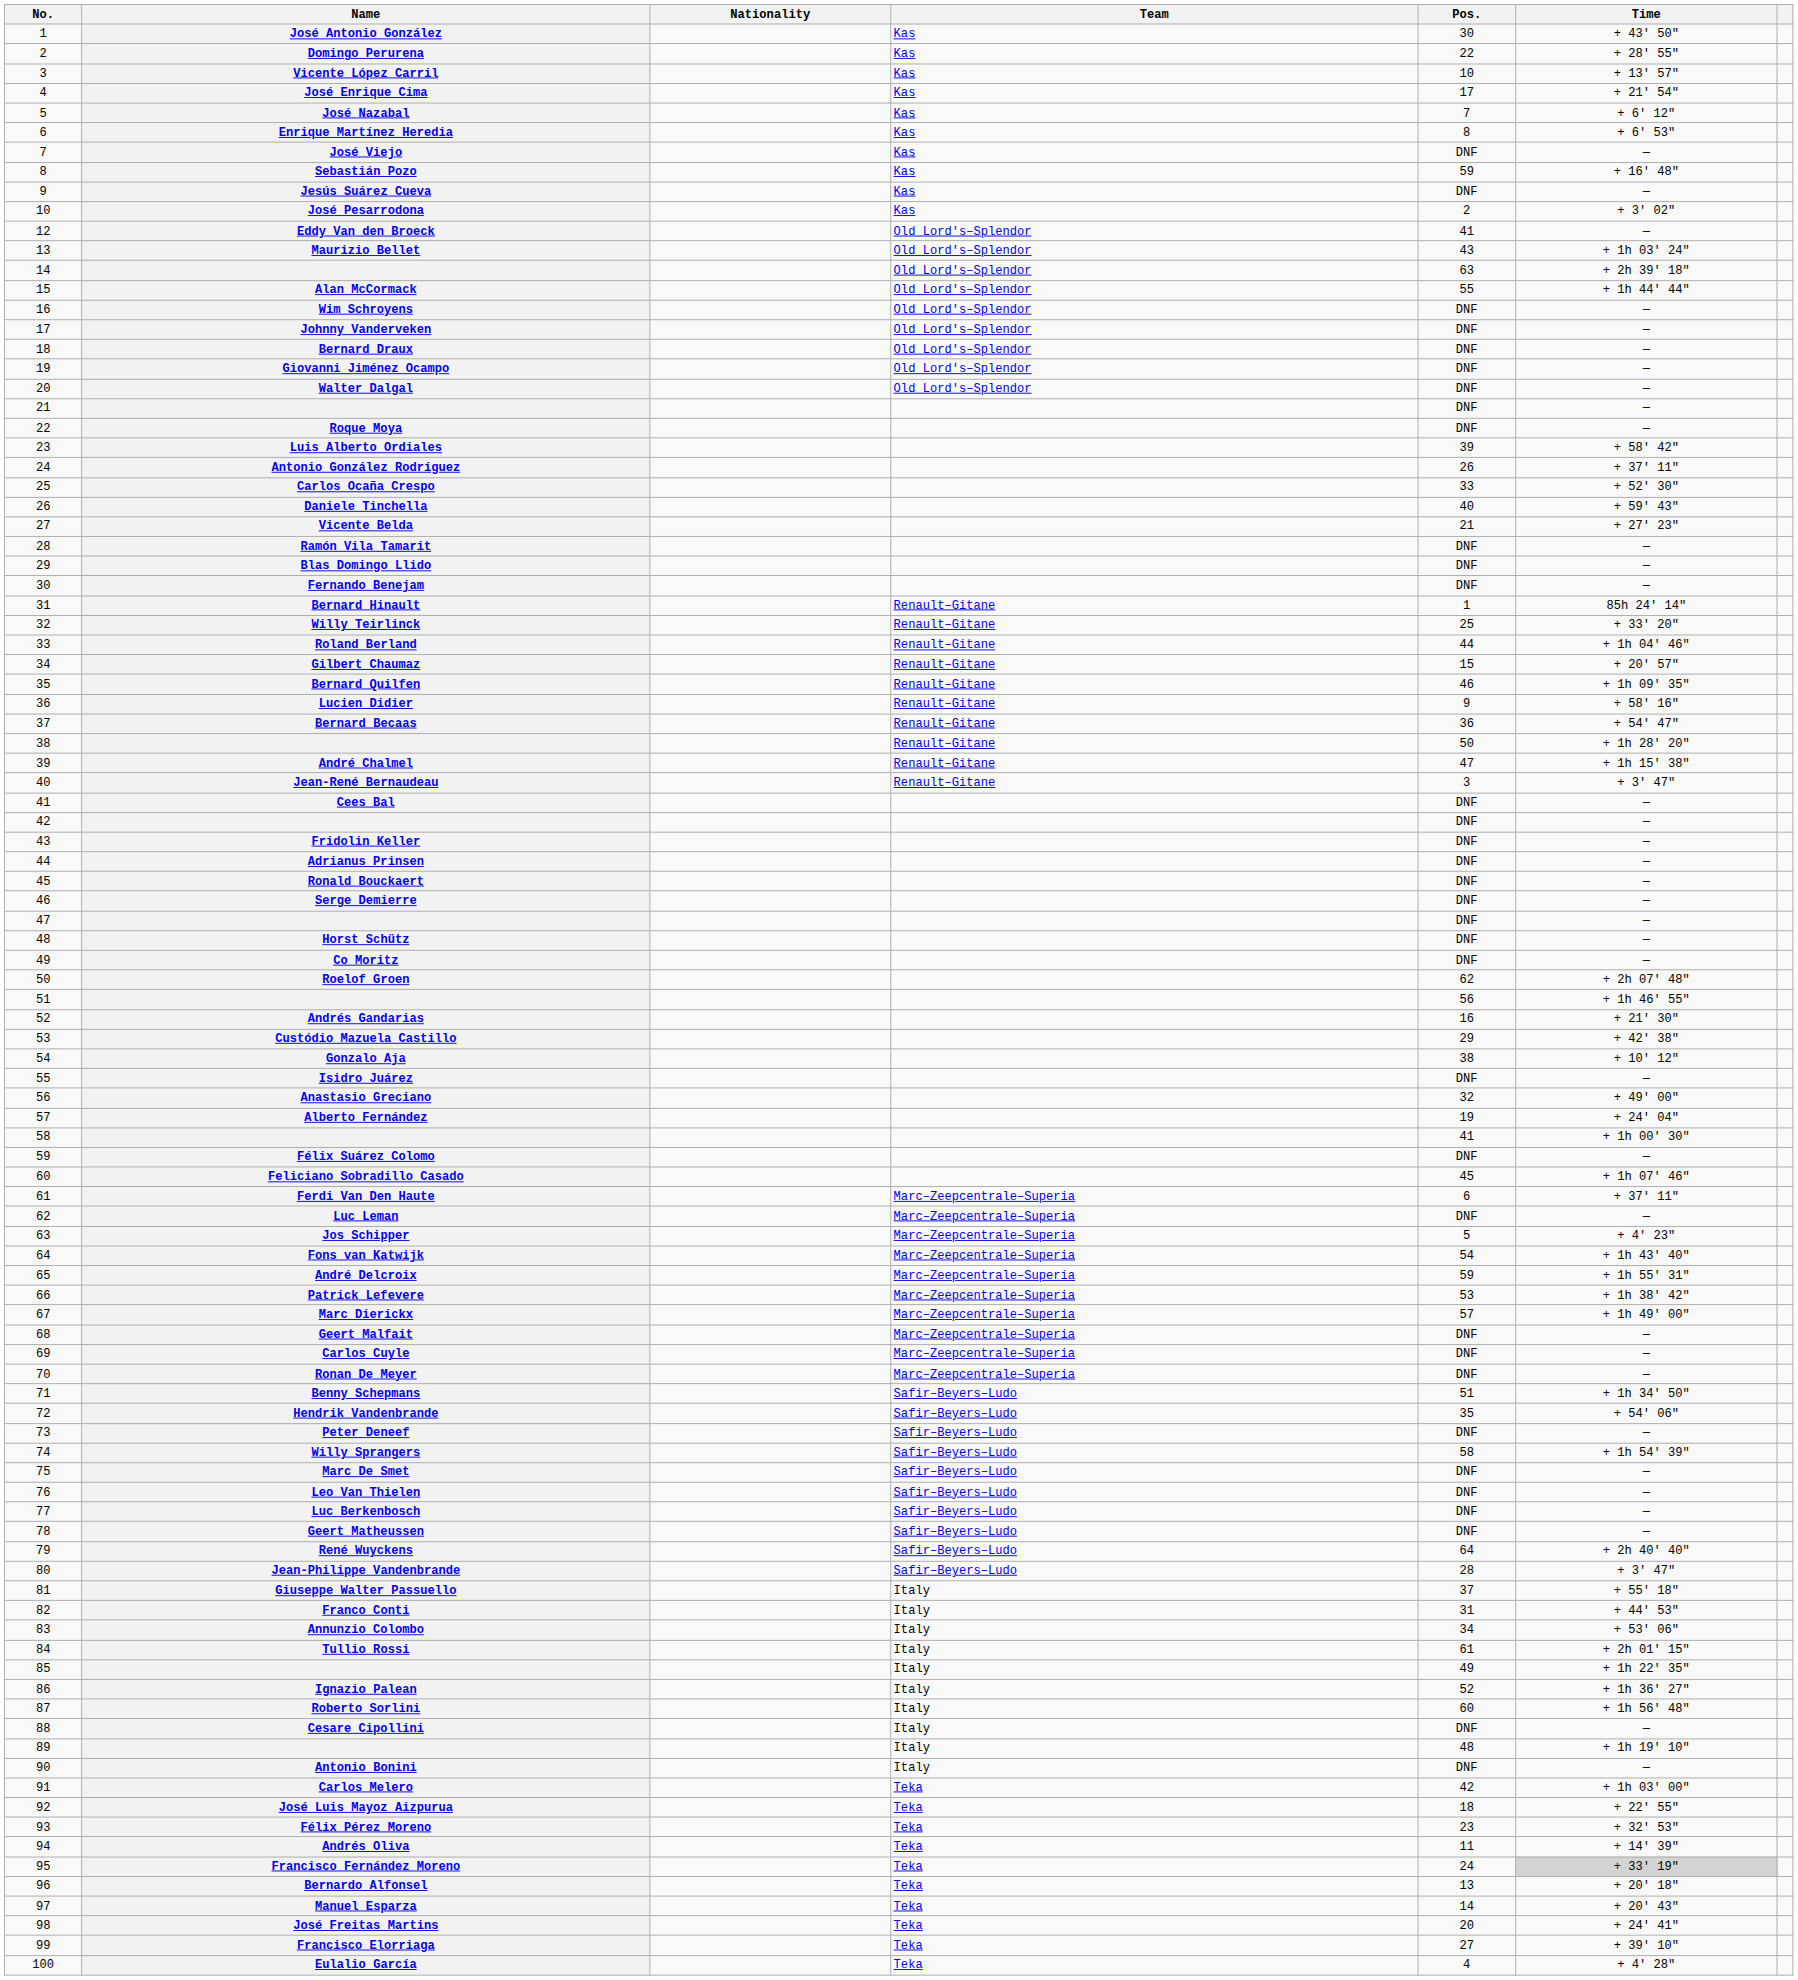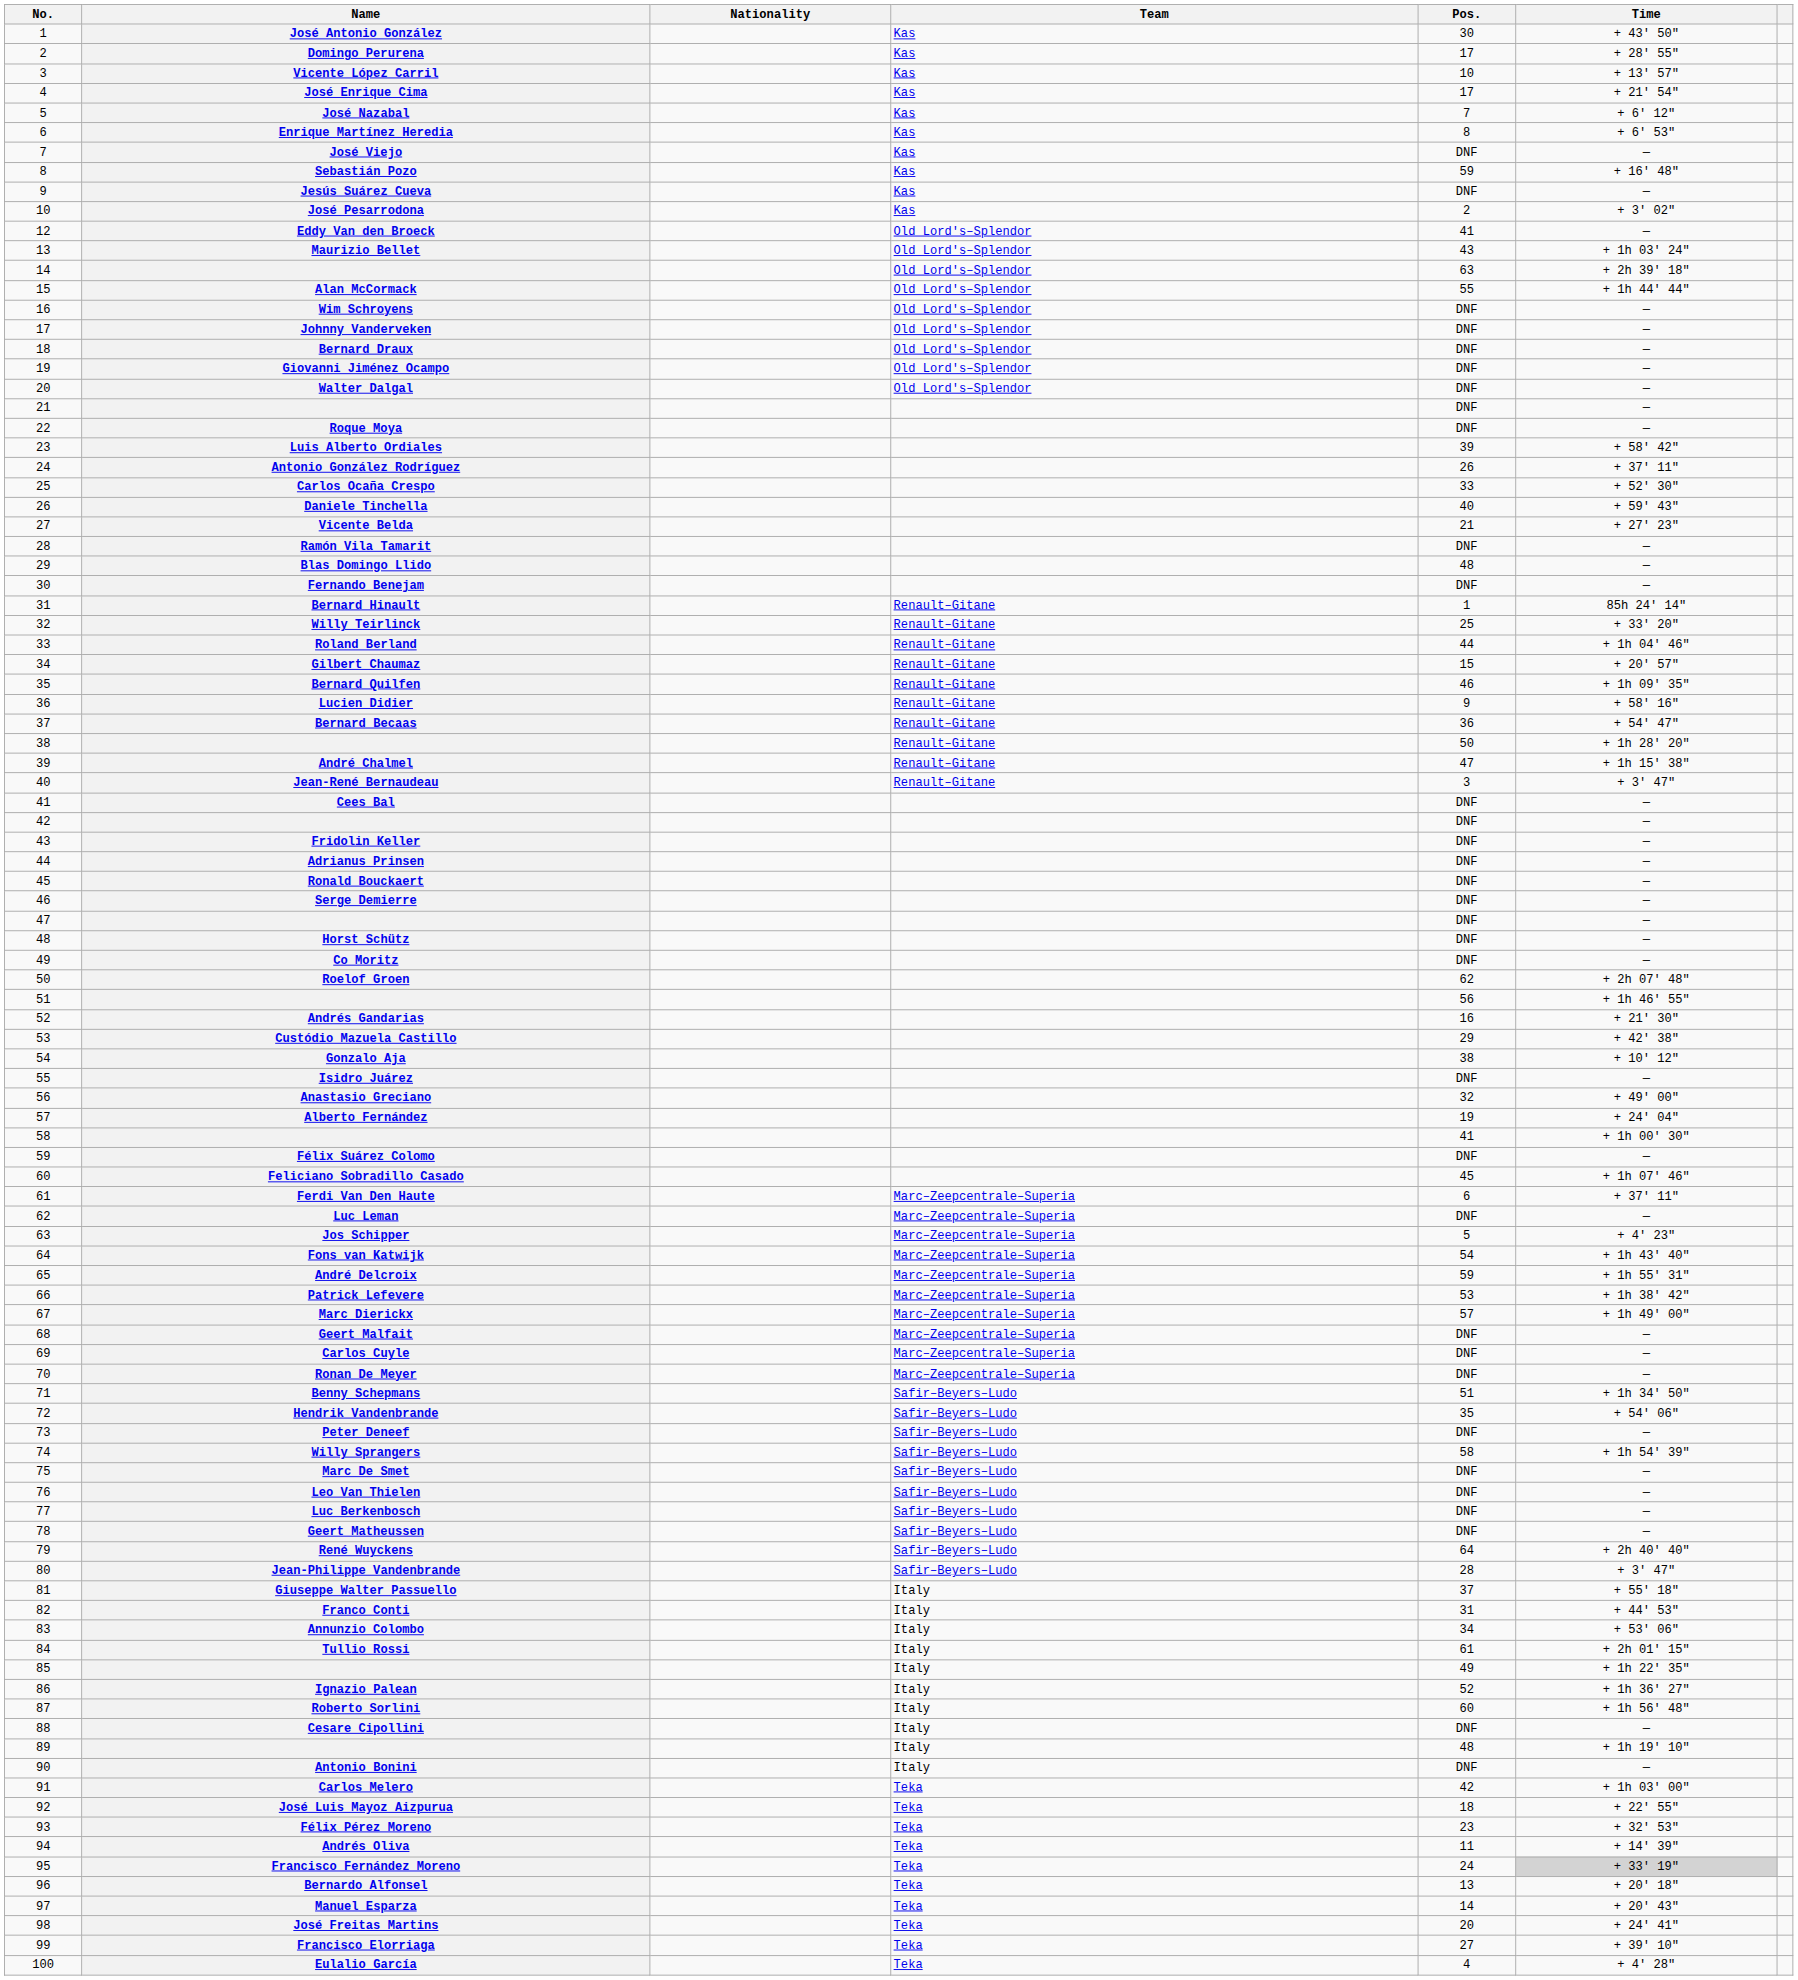Domingo Perurena | Pos.: 22 -> 17
Blas Domingo Llido | Pos.: DNF -> 48
